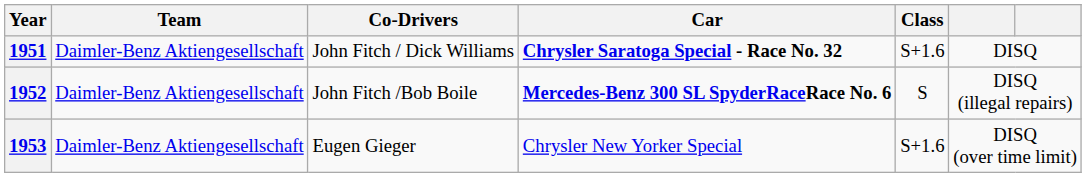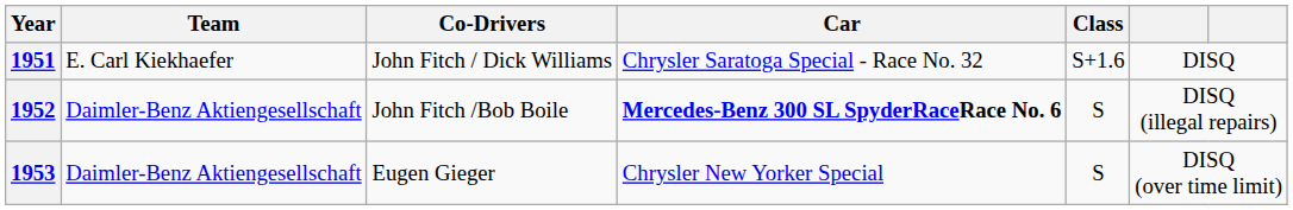1951 | Team: Daimler-Benz Aktiengesellschaft -> E. Carl Kiekhaefer
1951 | Car: bold -> normal
1953 | Class: S+1.6 -> S
